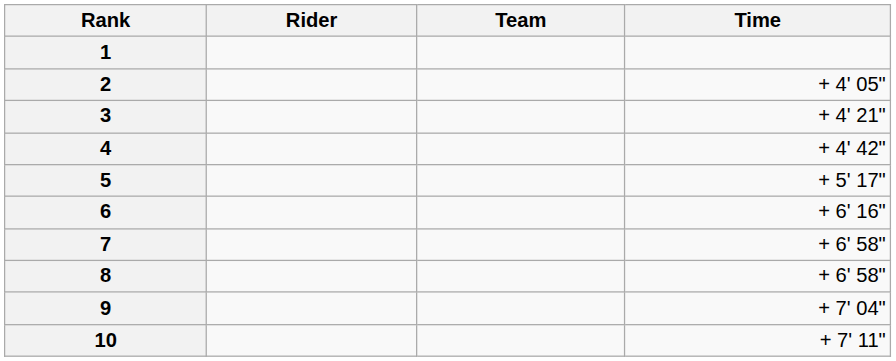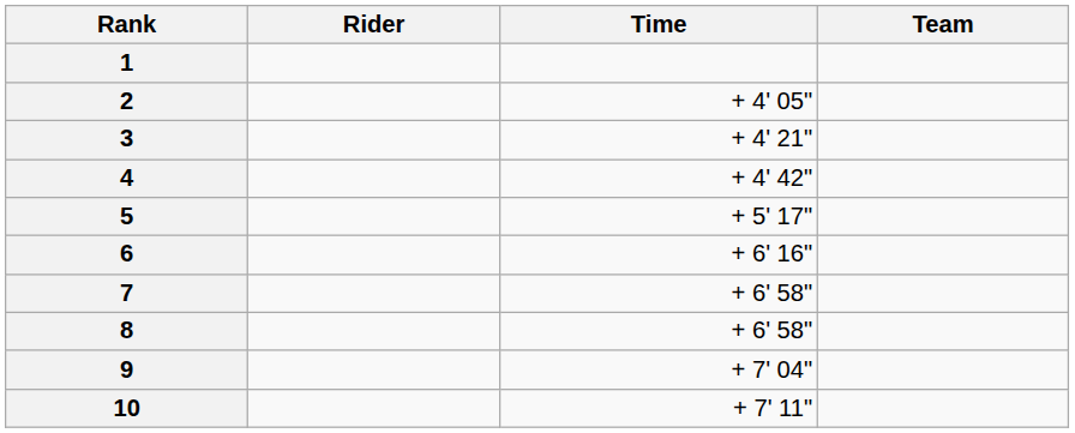columns swapped: Team <-> Time
